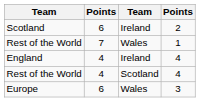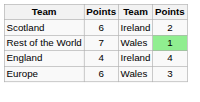Rest of the World / 7 | column 4: no background -> lightgreen background
- row: Rest of the World | 4 | Scotland | 4
